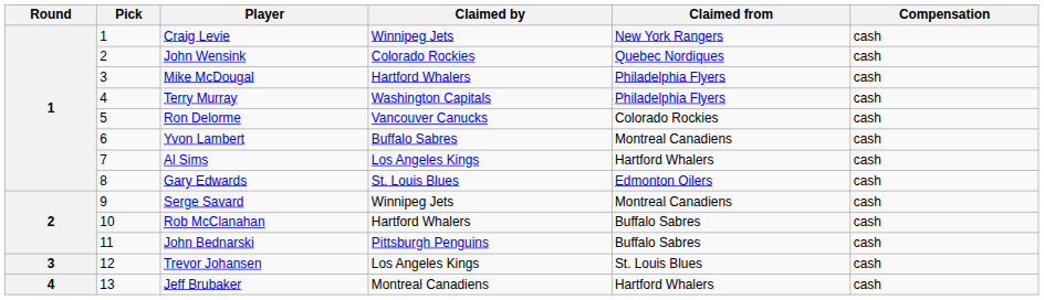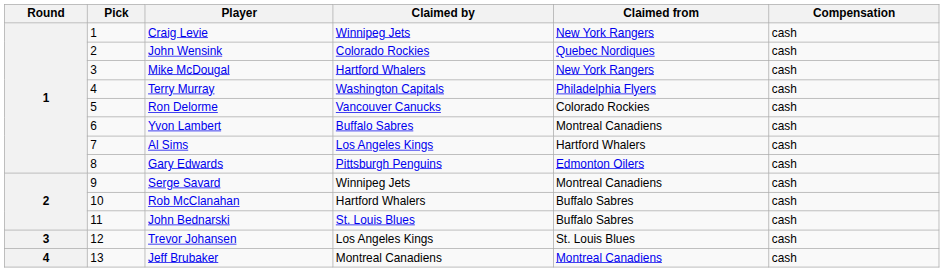Mike McDougal | Claimed from: Philadelphia Flyers -> New York Rangers
Gary Edwards | Claimed by: St. Louis Blues -> Pittsburgh Penguins
John Bednarski | Claimed by: Pittsburgh Penguins -> St. Louis Blues
Jeff Brubaker | Claimed from: Hartford Whalers -> Montreal Canadiens
